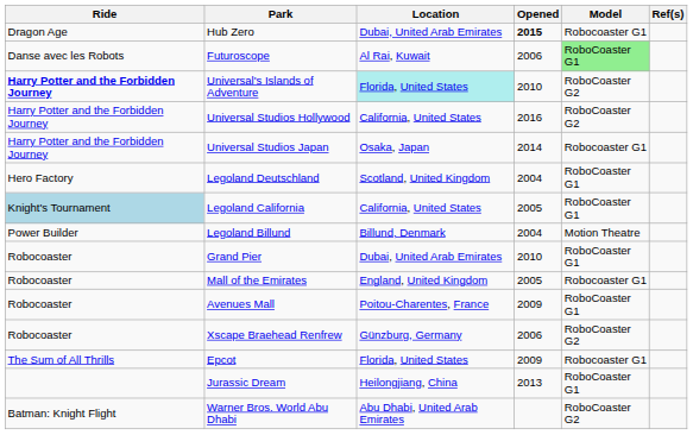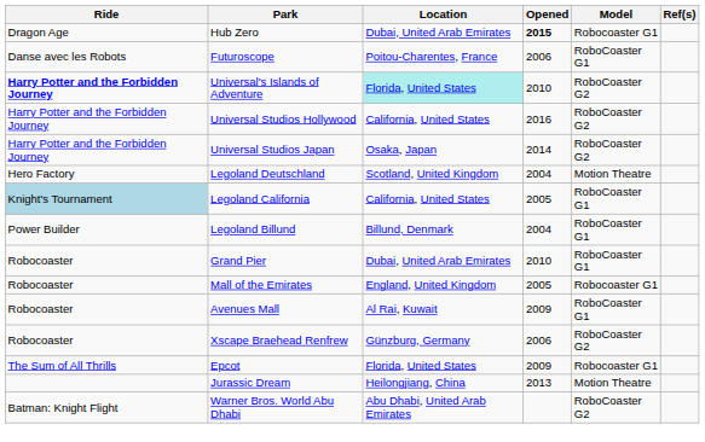Futuroscope | Location: Al Rai, Kuwait -> Poitou-Charentes, France
Futuroscope | Model: lightgreen background -> no background
Universal Studios Japan | Model: Robocoaster G1 -> RoboCoaster G2
Legoland Deutschland | Model: RoboCoaster G1 -> Motion Theatre
Legoland Billund | Model: Motion Theatre -> RoboCoaster G1
Avenues Mall | Location: Poitou-Charentes, France -> Al Rai, Kuwait
Jurassic Dream | Model: RoboCoaster G1 -> Motion Theatre
